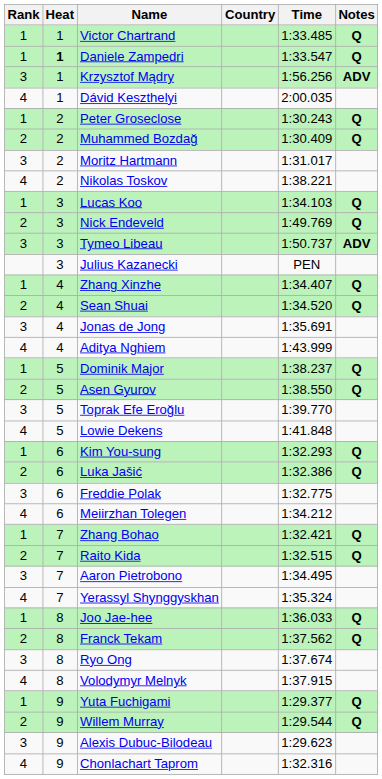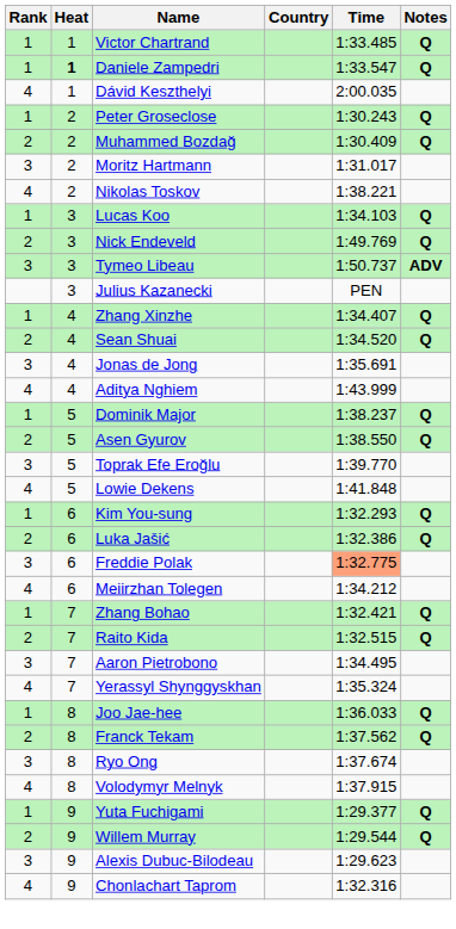- row: 3 | 1 | Krzysztof Mądry | 1:56.256 | ADV
Freddie Polak | Time: no background -> lightsalmon background
